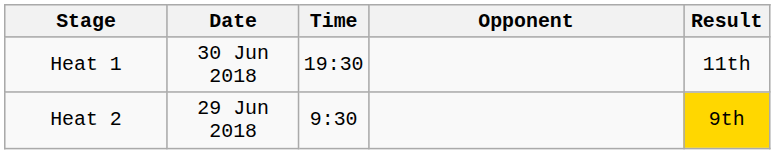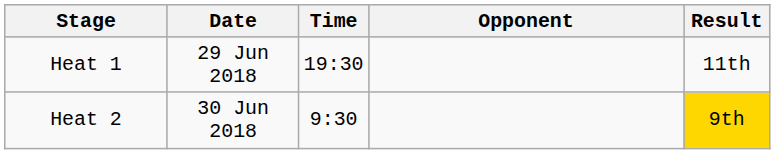Heat 1 | Date: 30 Jun 2018 -> 29 Jun 2018
Heat 2 | Date: 29 Jun 2018 -> 30 Jun 2018
